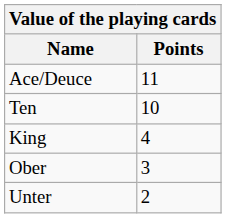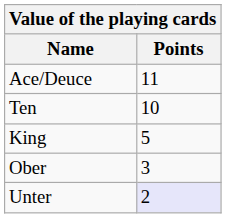King | Points: 4 -> 5
Unter | Points: no background -> lavender background
